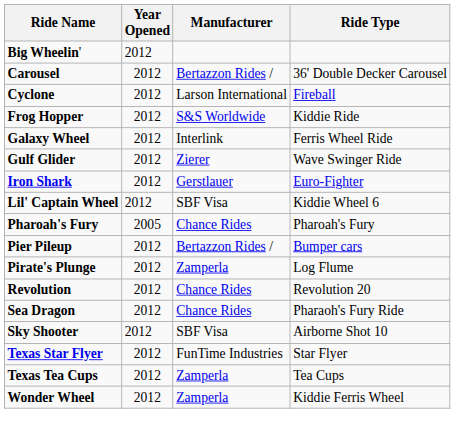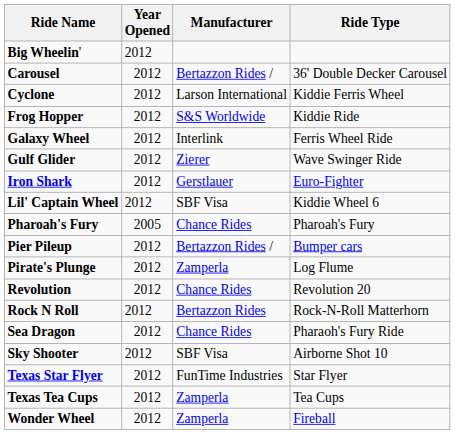Cyclone | Ride Type: Fireball -> Kiddie Ferris Wheel
+ row: Rock N Roll | 2012 | Bertazzon Rides | Rock-N-Roll Matterhorn
Wonder Wheel | Ride Type: Kiddie Ferris Wheel -> Fireball
